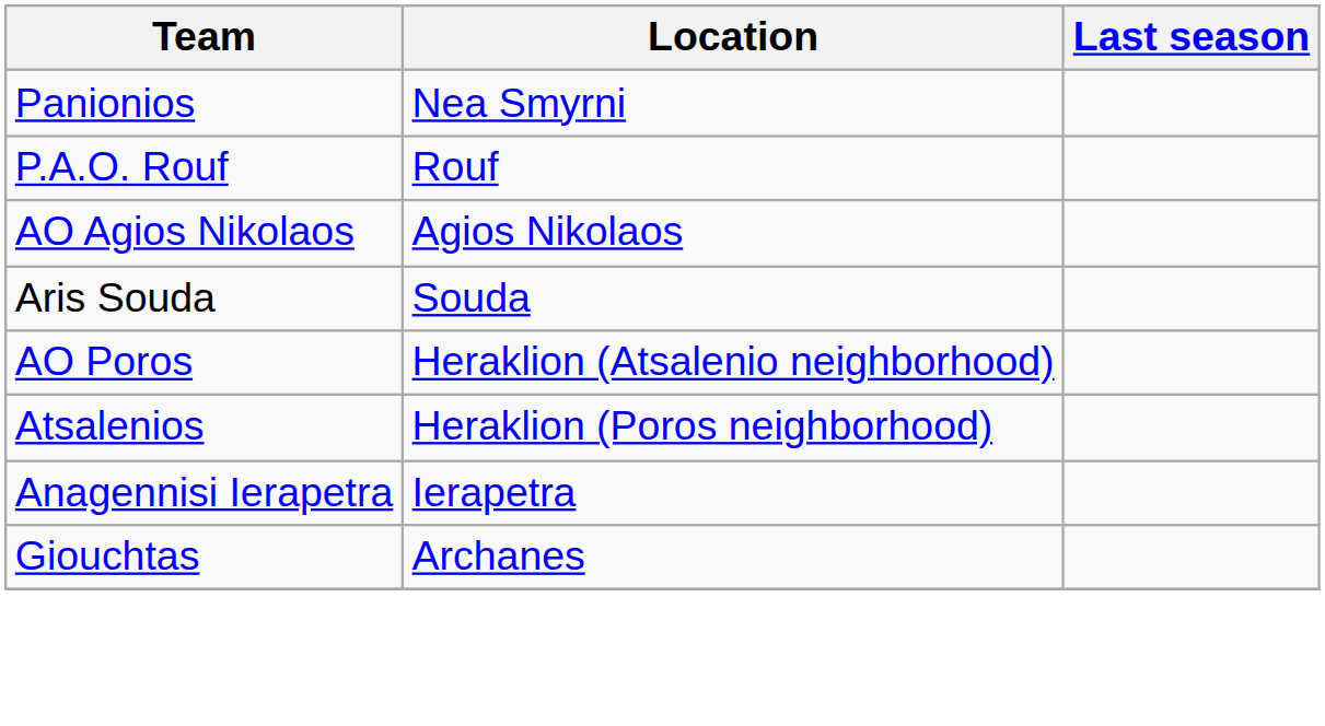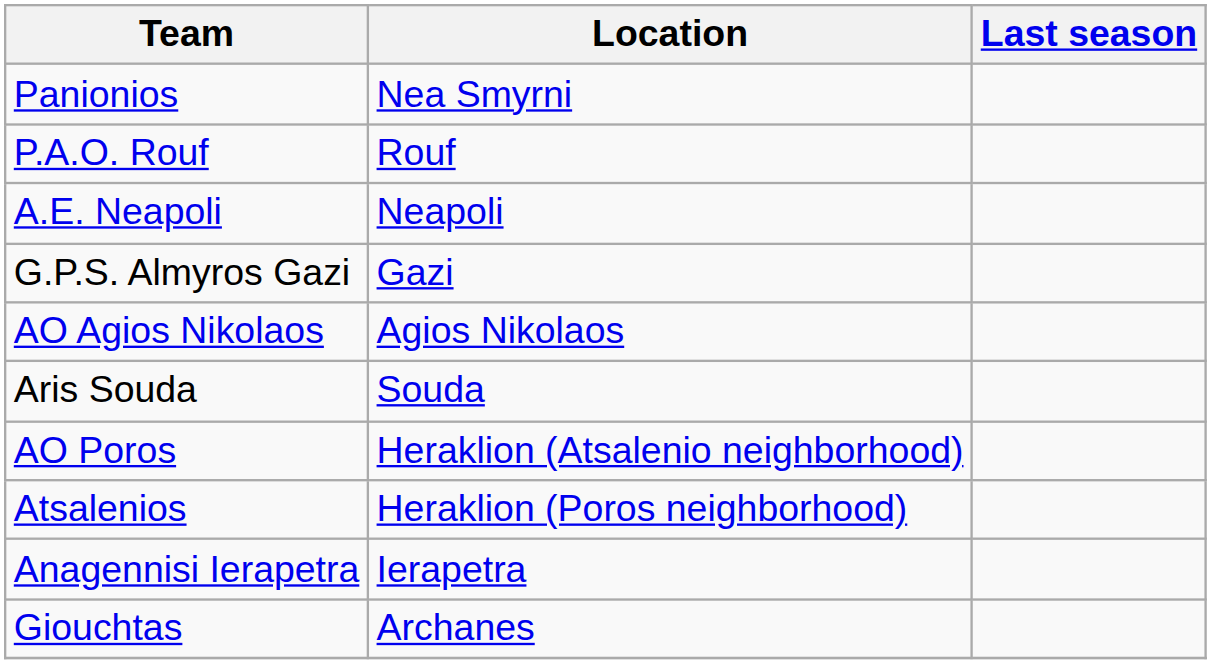+ row: A.E. Neapoli | Neapoli
+ row: G.P.S. Almyros Gazi | Gazi
